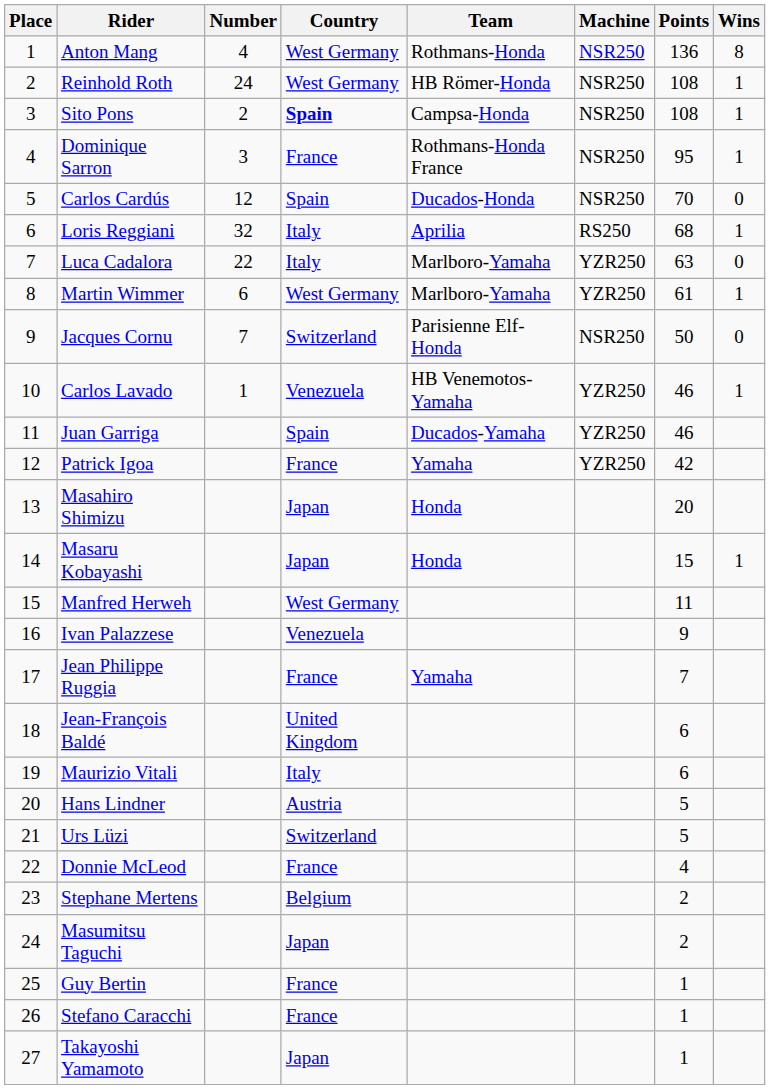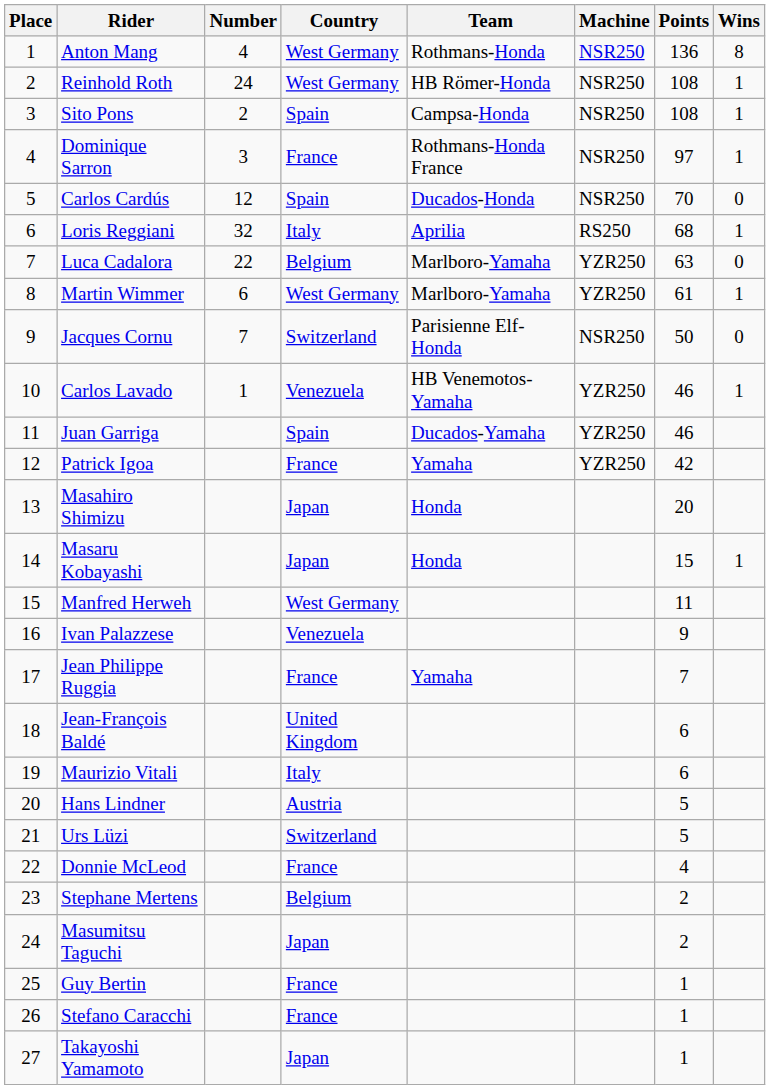Sito Pons | Country: bold -> normal
Dominique Sarron | Points: 95 -> 97
Luca Cadalora | Country: Italy -> Belgium
